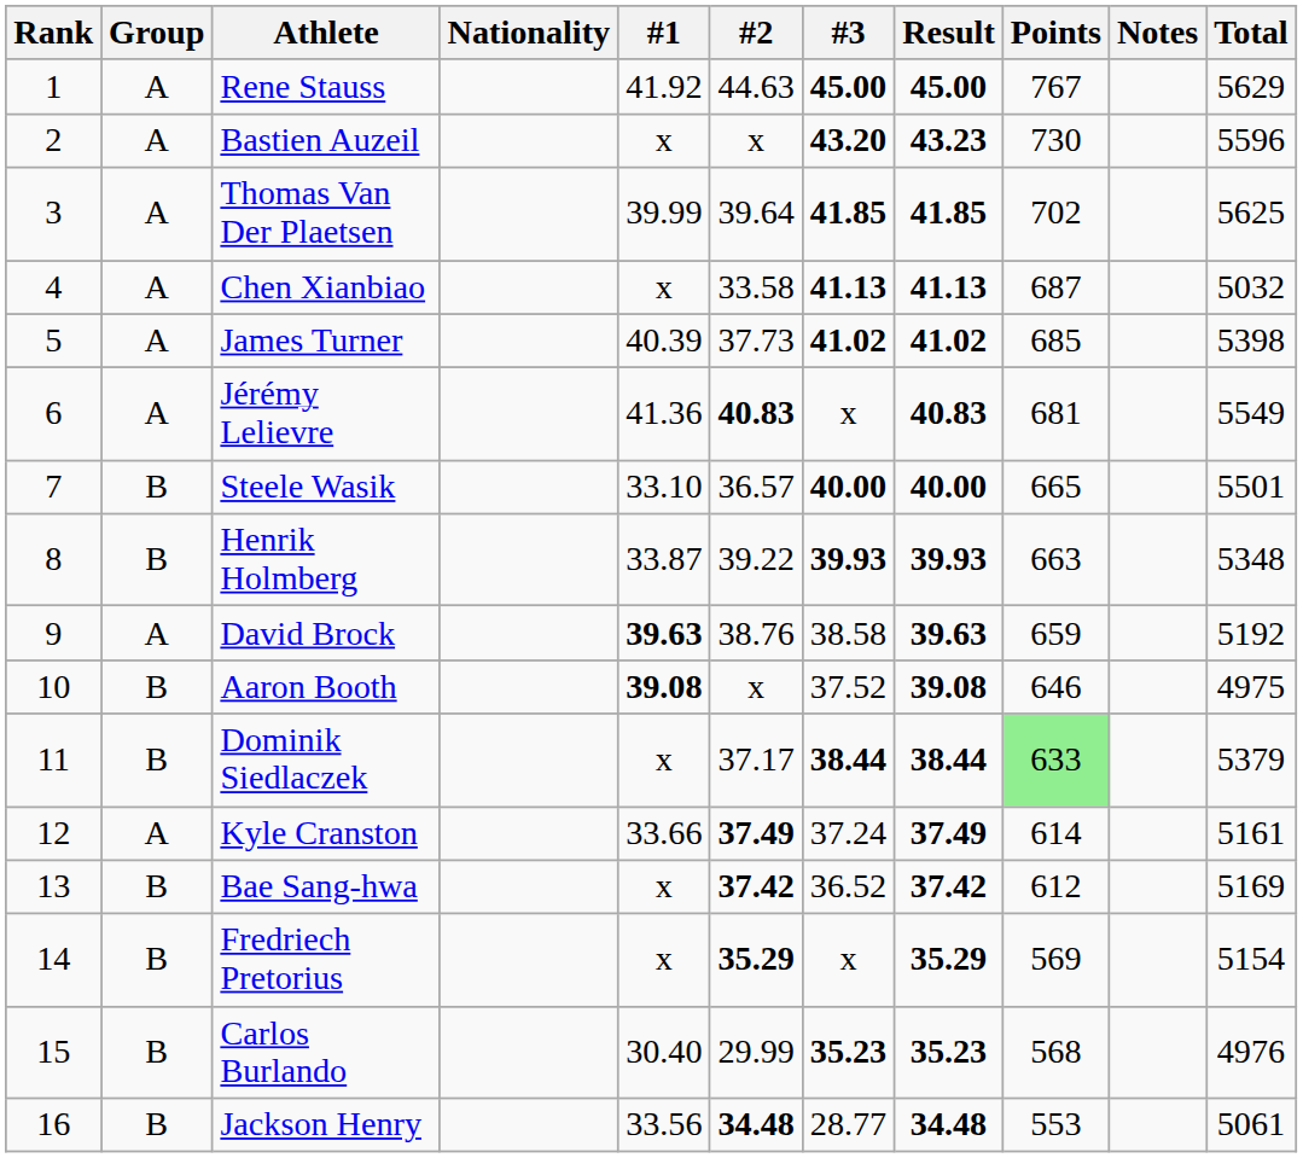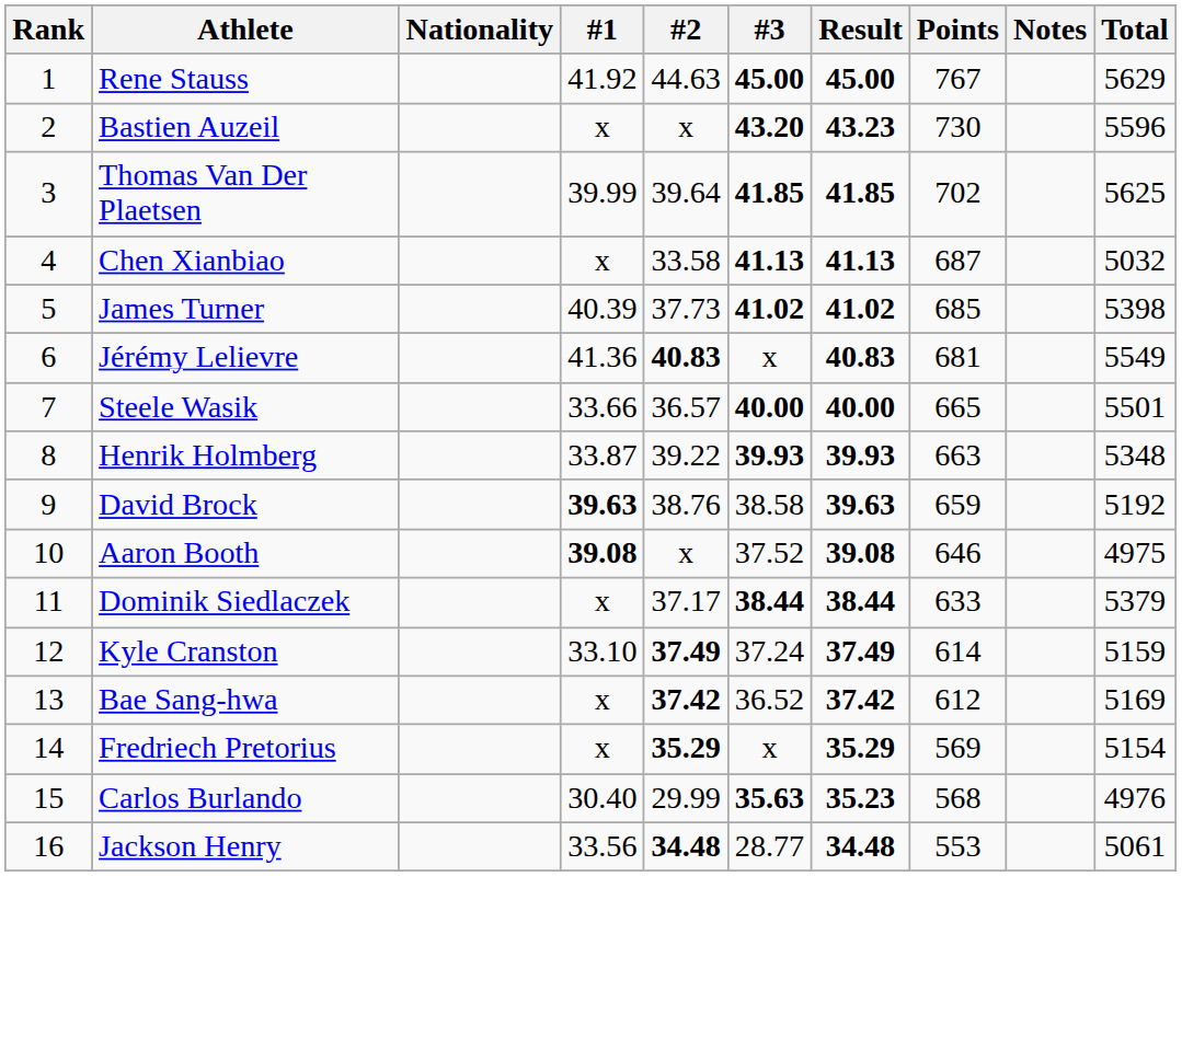- column: Group | A | A | A | A | A | A | B | B | A | B | B | A | B | B | B | B
Steele Wasik | #1: 33.10 -> 33.66
Dominik Siedlaczek | Points: lightgreen background -> no background
Kyle Cranston | #1: 33.66 -> 33.10
Kyle Cranston | Total: 5161 -> 5159
Carlos Burlando | #3: 35.23 -> 35.63
